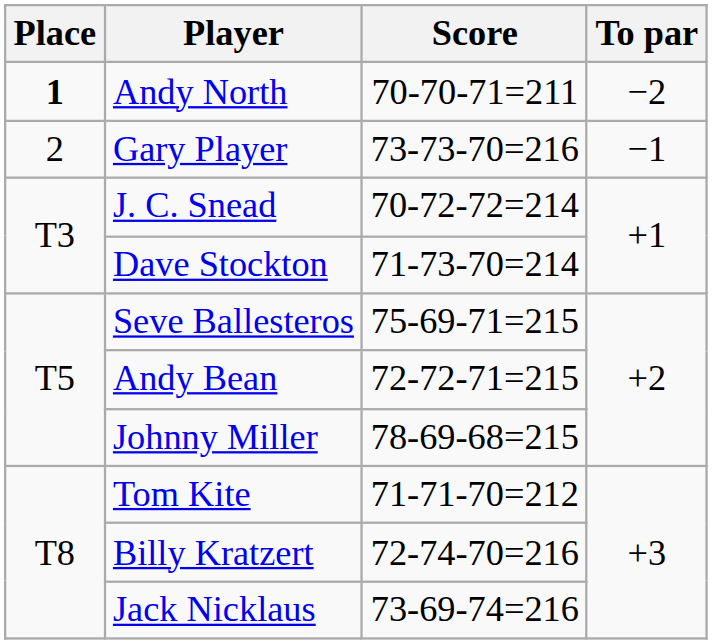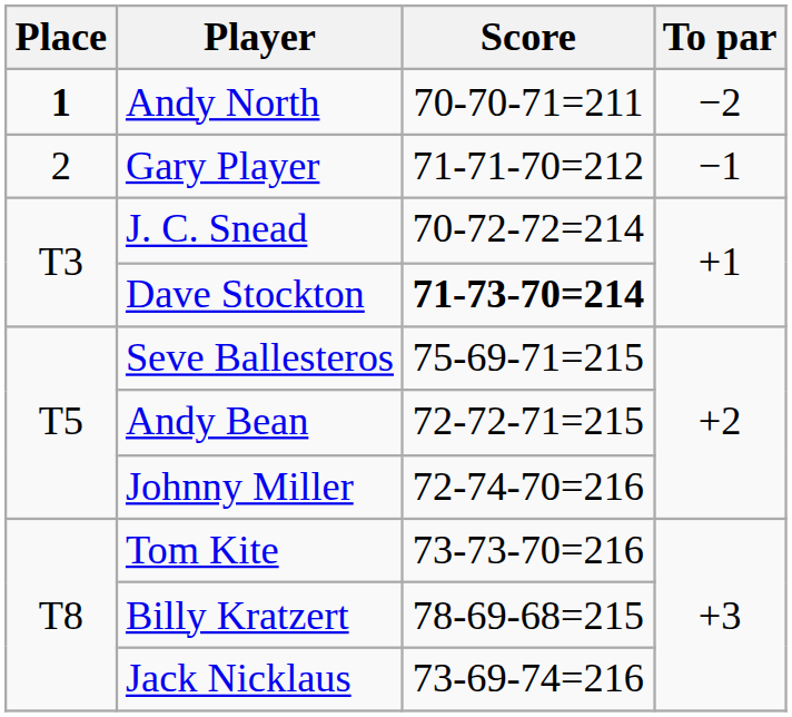Gary Player | Score: 73-73-70=216 -> 71-71-70=212
Dave Stockton | Score: normal -> bold
Johnny Miller | Score: 78-69-68=215 -> 72-74-70=216
Tom Kite | Score: 71-71-70=212 -> 73-73-70=216
Billy Kratzert | Score: 72-74-70=216 -> 78-69-68=215
